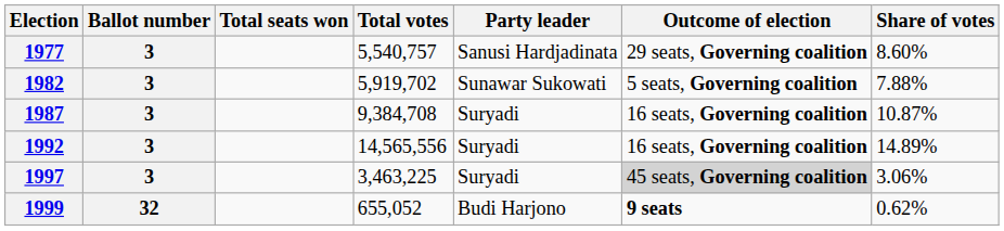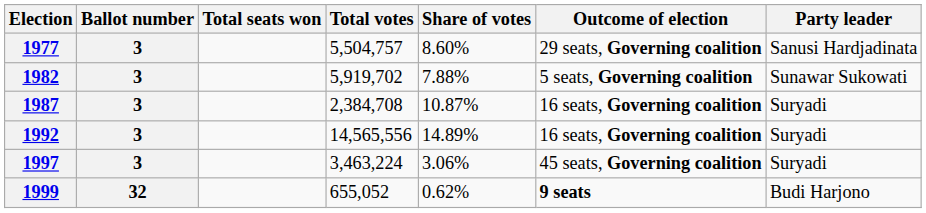columns swapped: Share of votes <-> Party leader
1977 | Total votes: 5,540,757 -> 5,504,757
1987 | Total votes: 9,384,708 -> 2,384,708
1997 | Total votes: 3,463,225 -> 3,463,224
1997 | Outcome of election: lightgrey background -> no background
